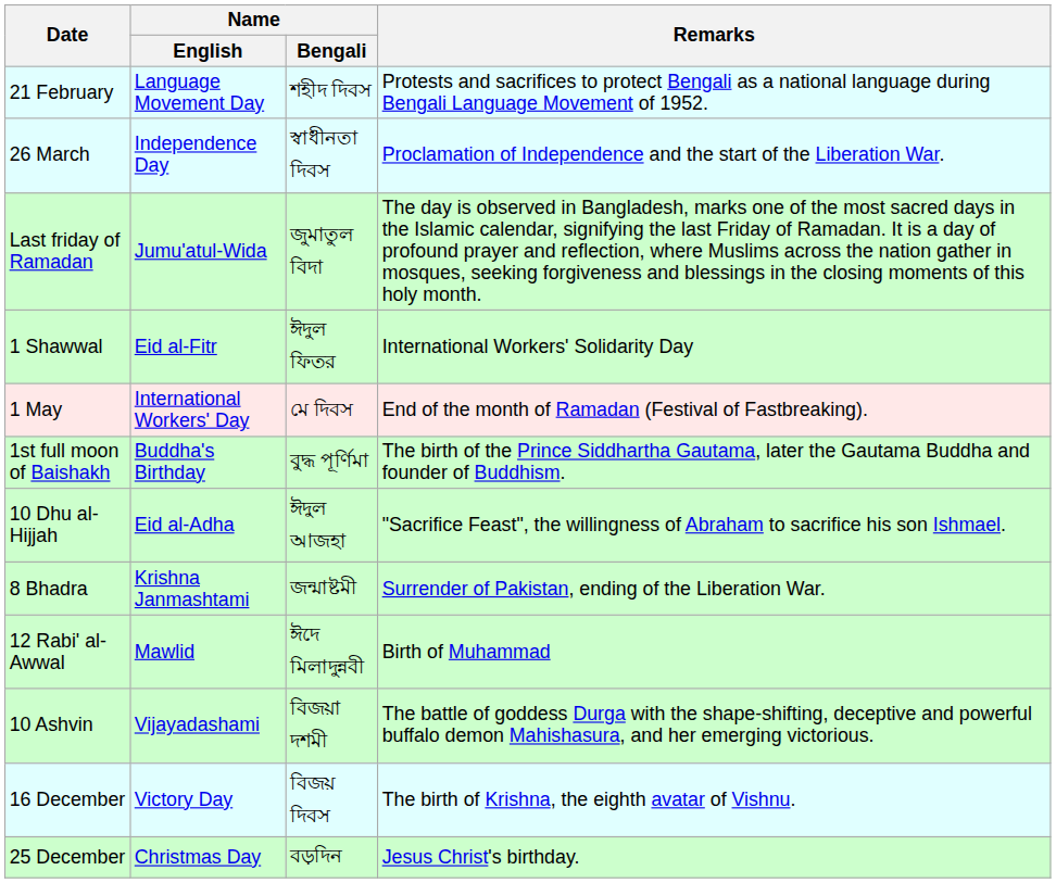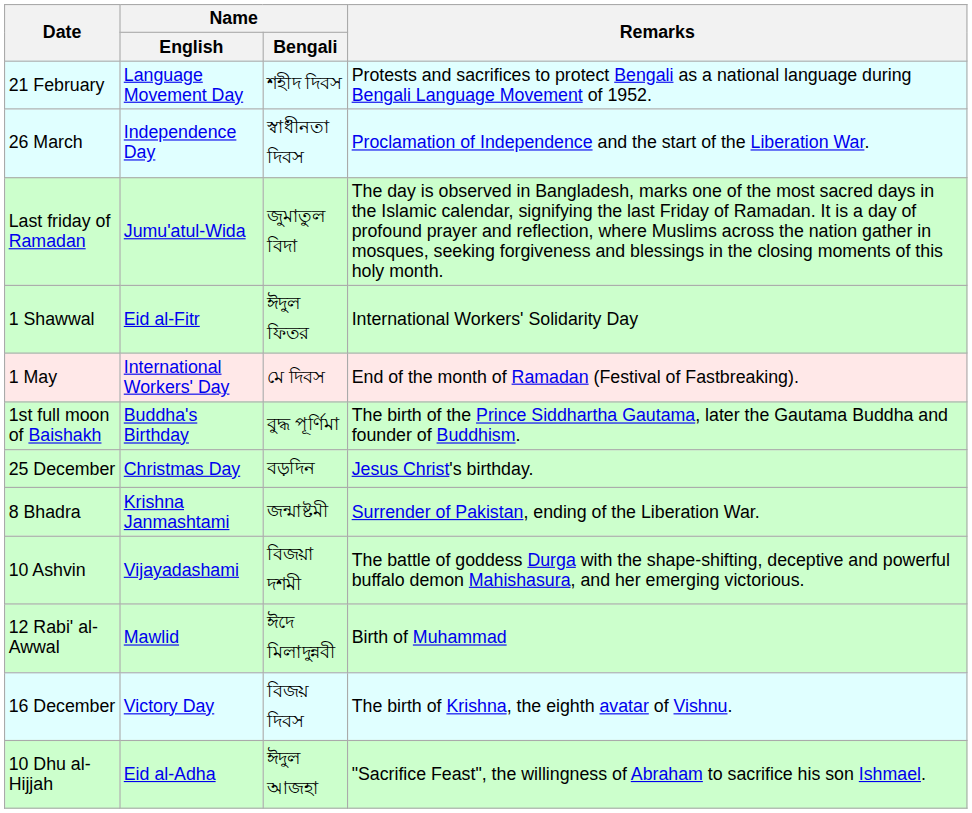rows swapped: 10 Dhu al-Hijjah <-> 25 December
rows swapped: 12 Rabi' al-Awwal <-> 10 Ashvin
